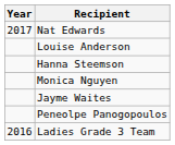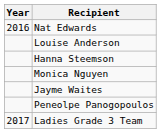Nat Edwards | Year: 2017 -> 2016
Ladies Grade 3 Team | Year: 2016 -> 2017
